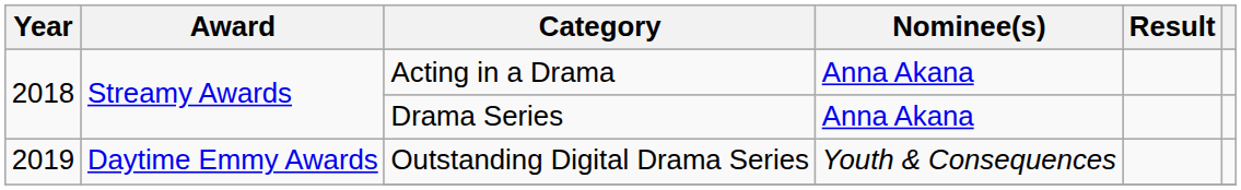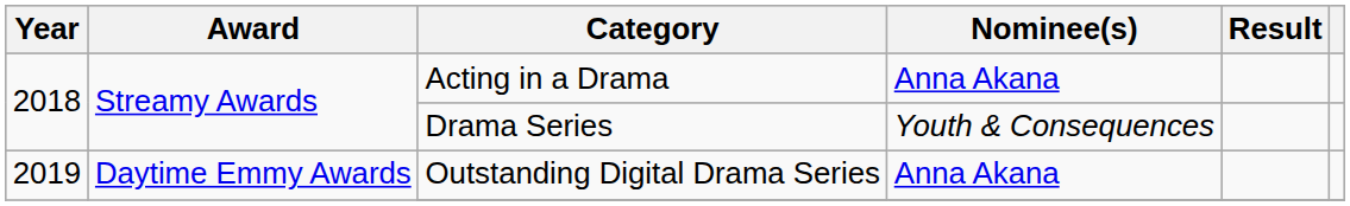Drama Series | Nominee(s): Anna Akana -> Youth & Consequences
Outstanding Digital Drama Series | Nominee(s): Youth & Consequences -> Anna Akana
